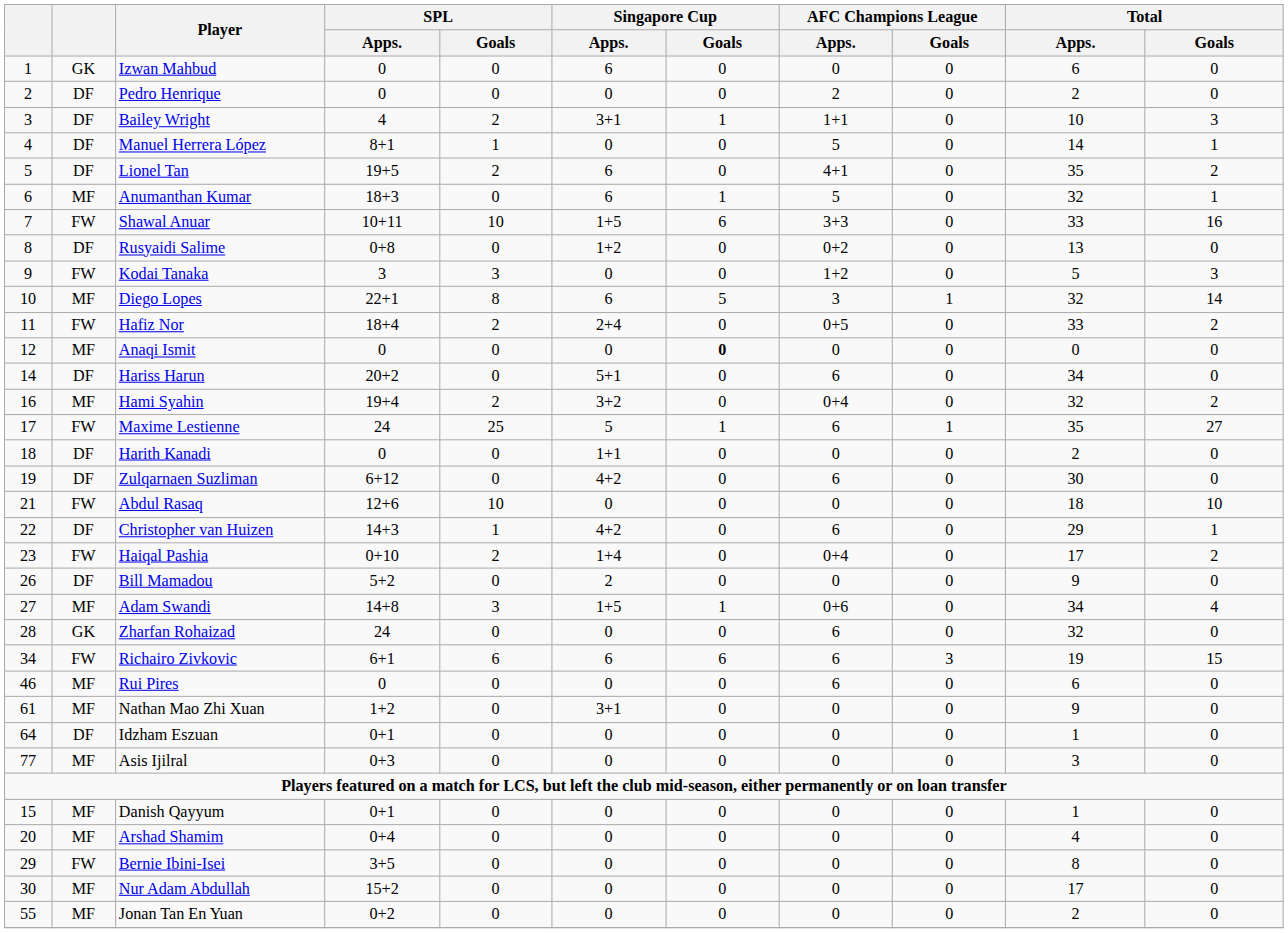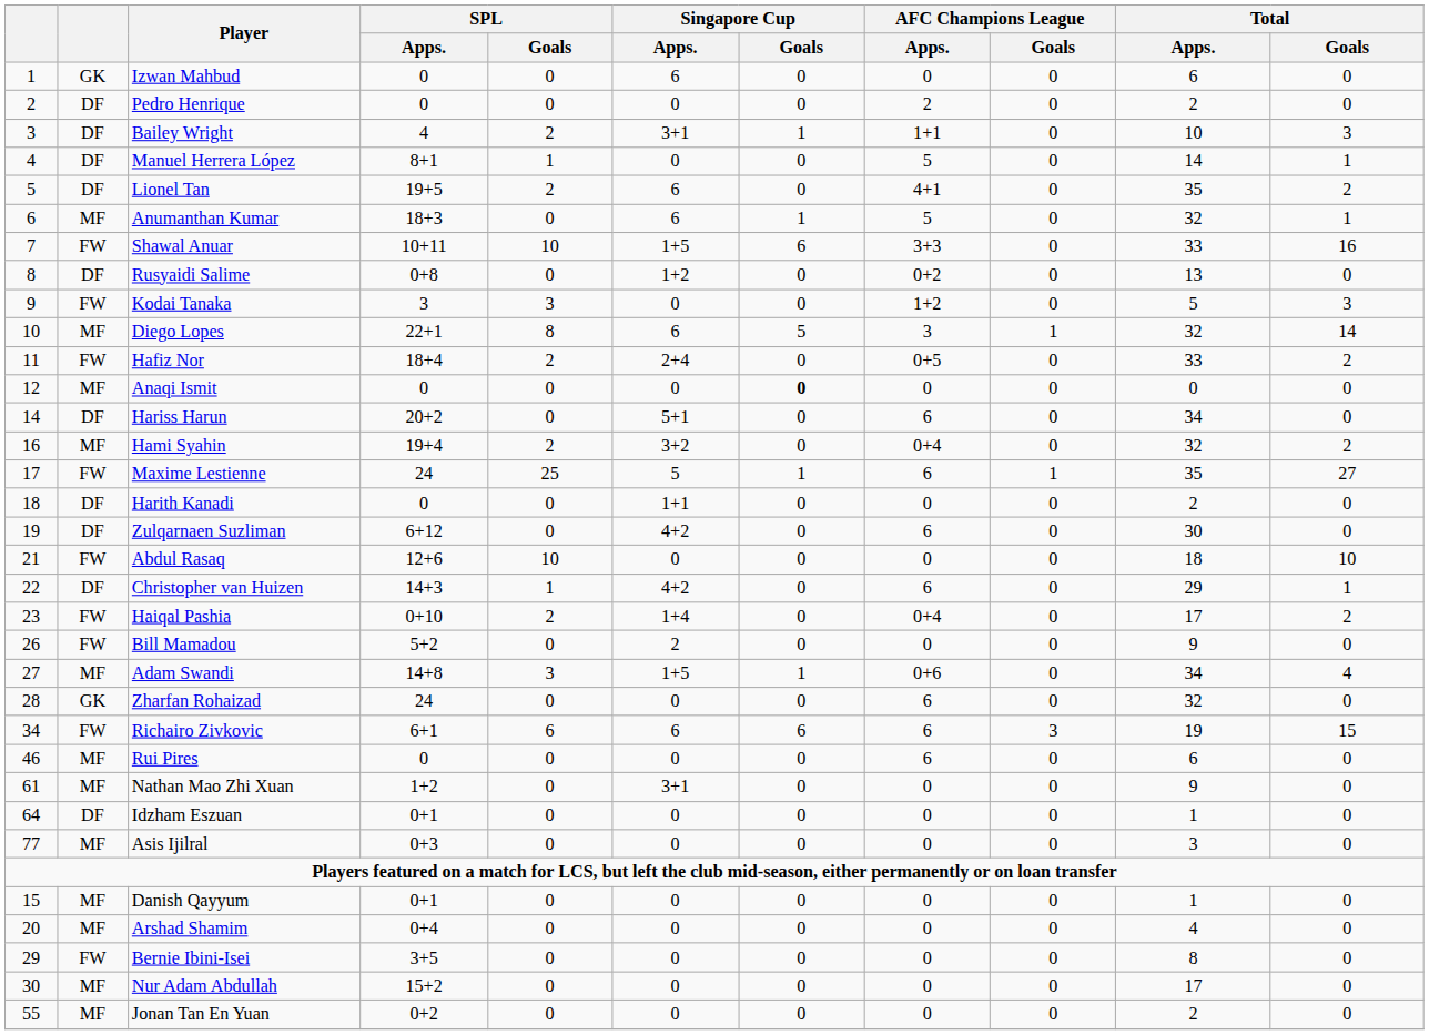Bill Mamadou | column 2: DF -> FW
